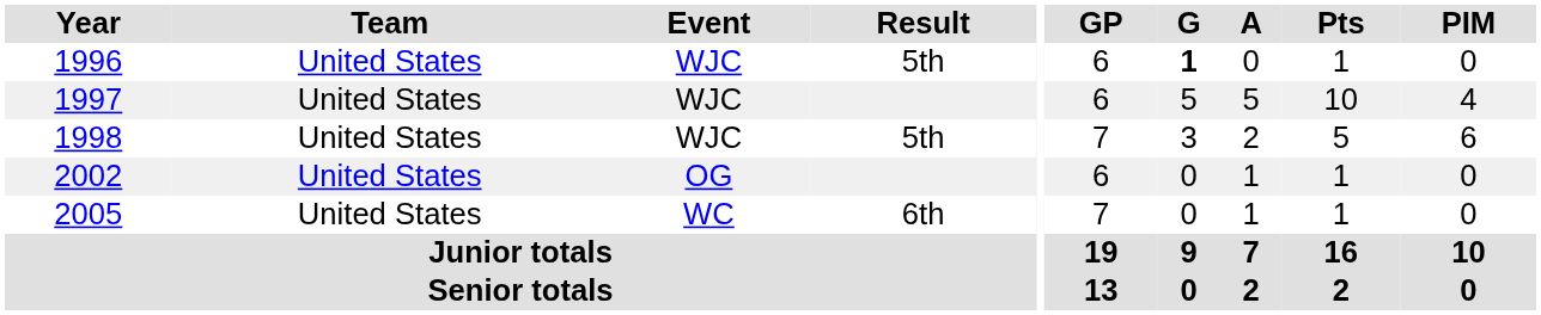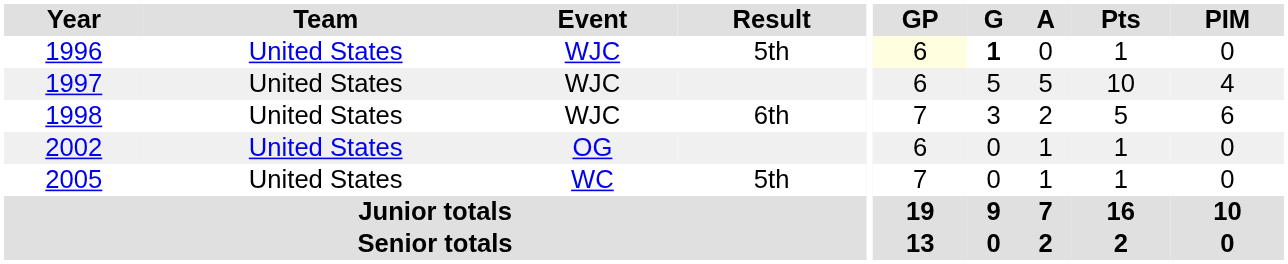1996 | GP: no background -> lightyellow background
1998 | Result: 5th -> 6th
2005 | Result: 6th -> 5th
